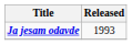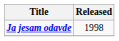Ja jesam odavde | Released: 1993 -> 1998
